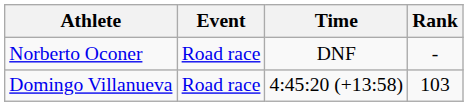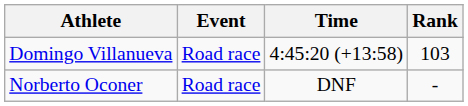rows swapped: Domingo Villanueva <-> Norberto Oconer
